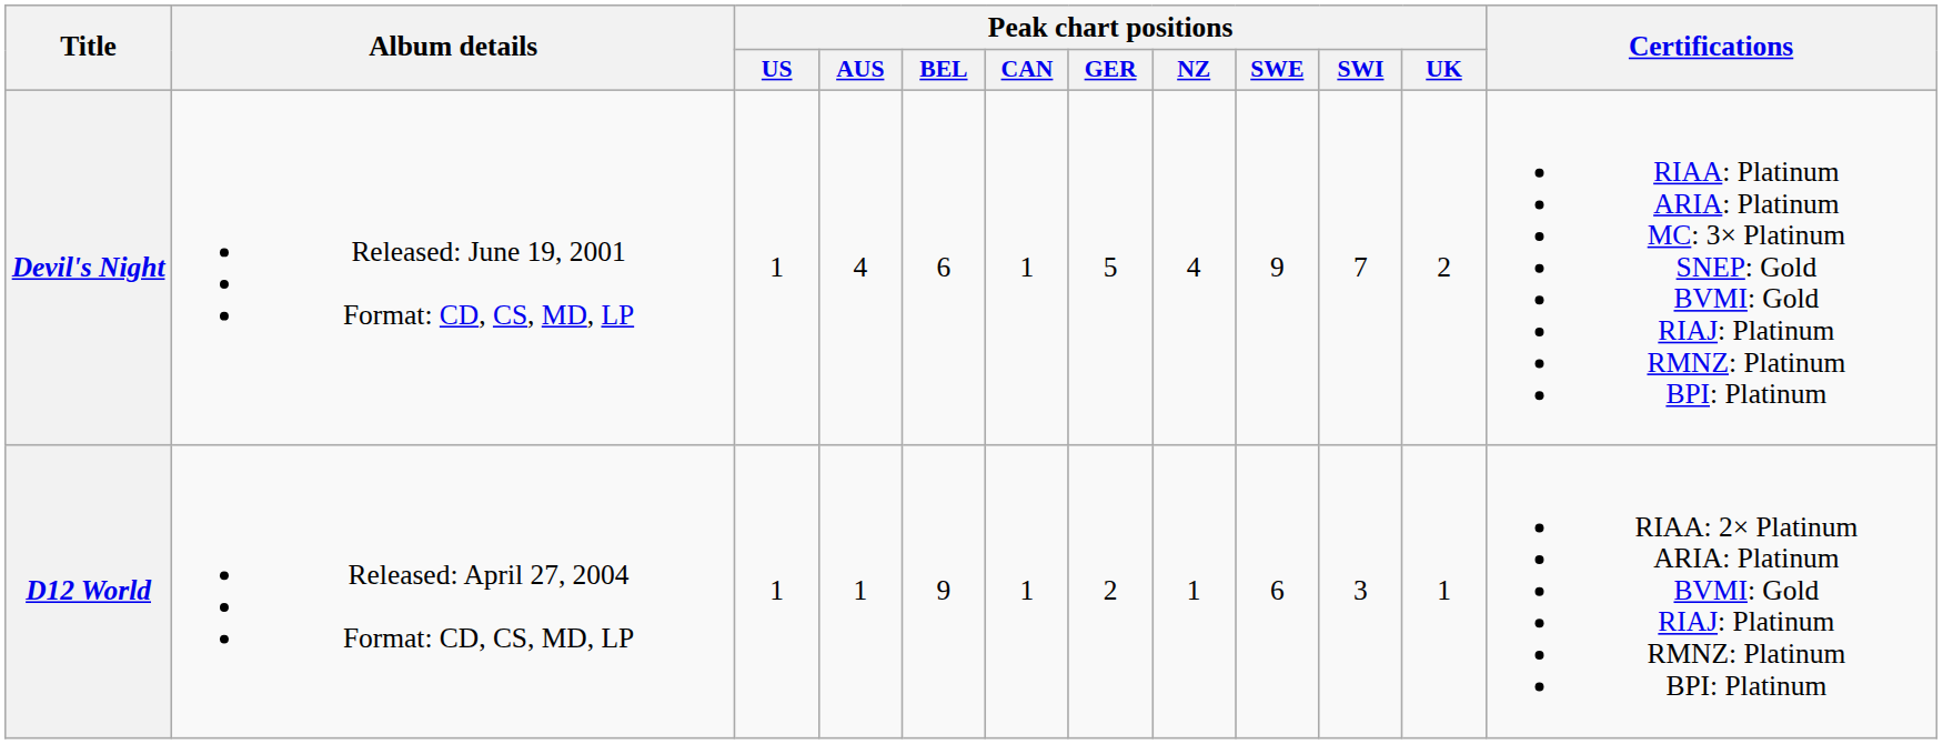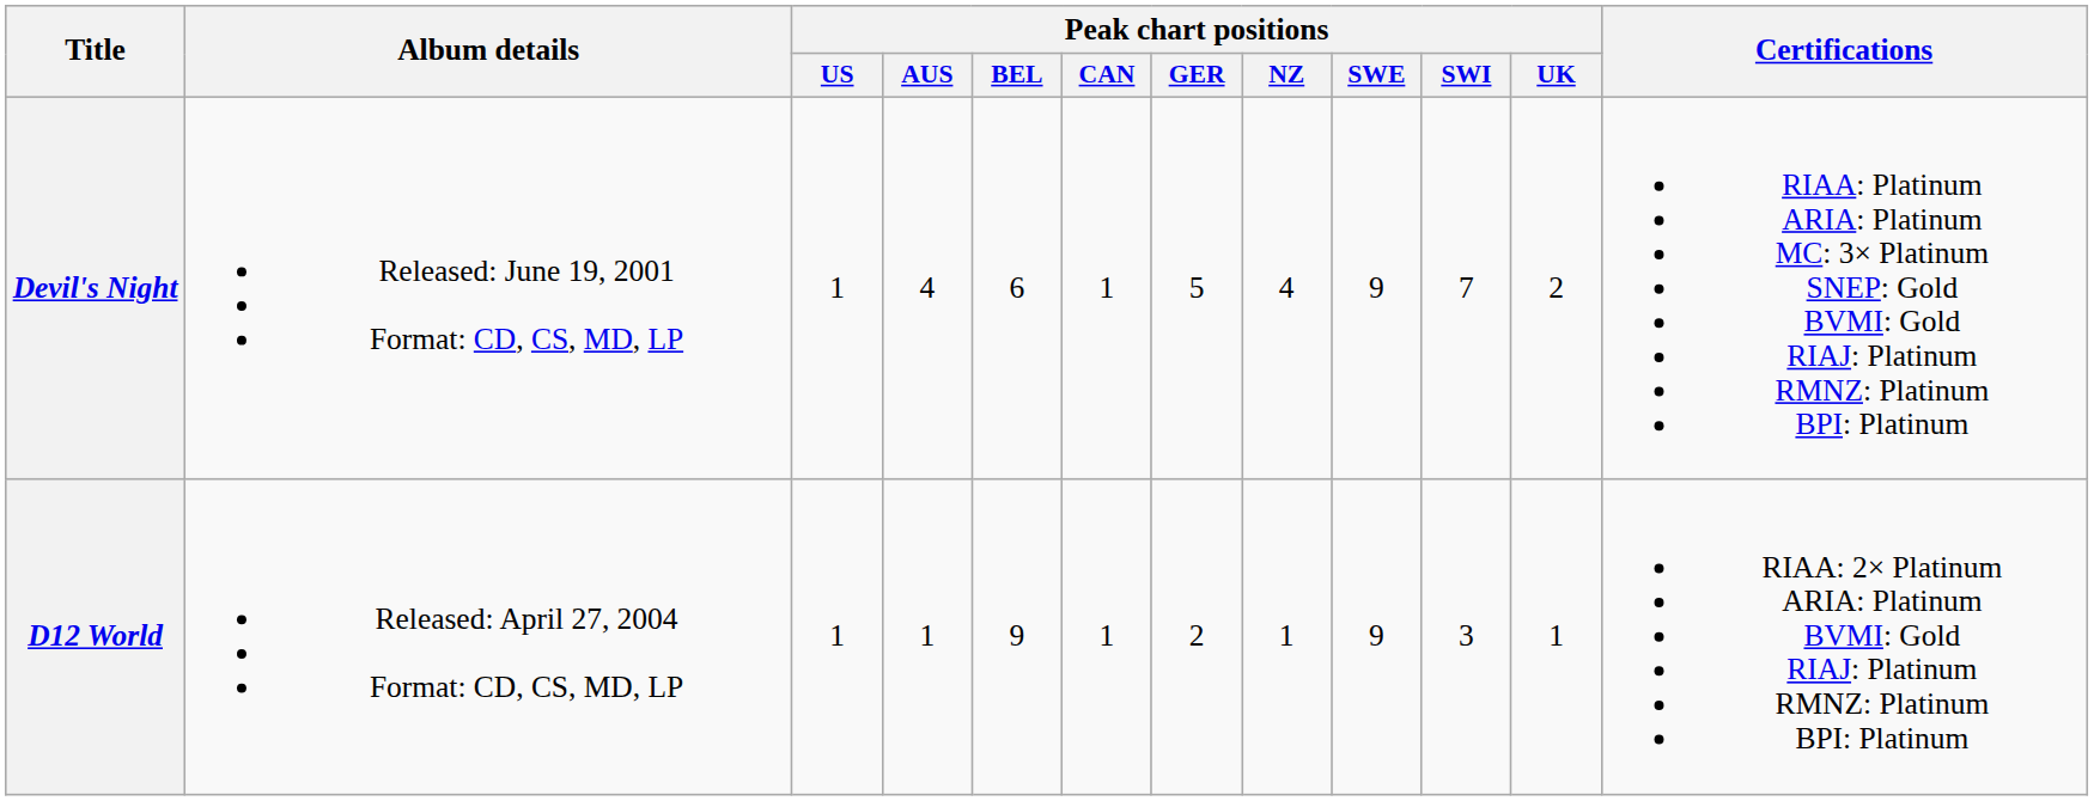D12 World | Peak chart positions / SWE: 6 -> 9
